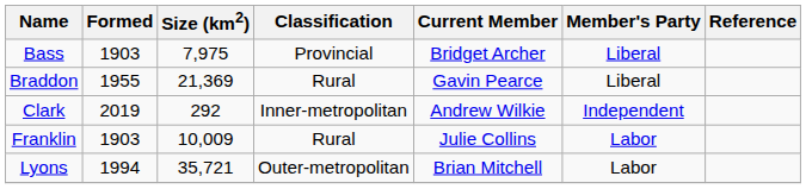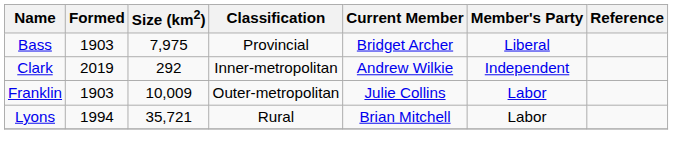- row: Braddon | 1955 | 21,369 | Rural | Gavin Pearce | Liberal
Franklin | Classification: Rural -> Outer-metropolitan
Lyons | Classification: Outer-metropolitan -> Rural
